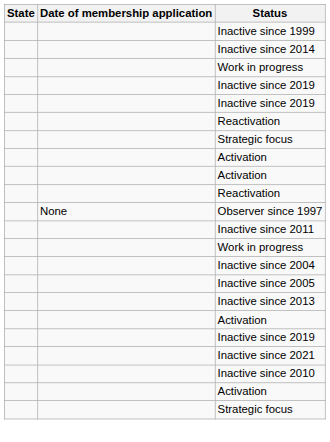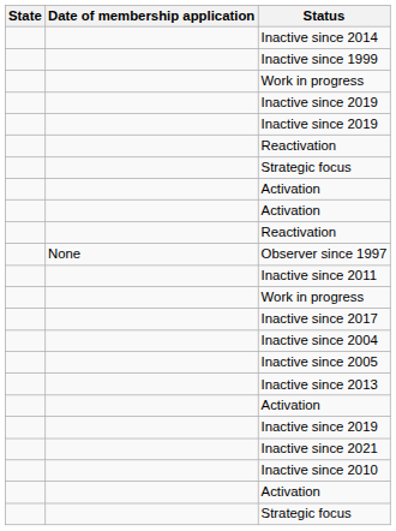rows swapped: Inactive since 2014 <-> Inactive since 1999
+ row: Inactive since 2017
